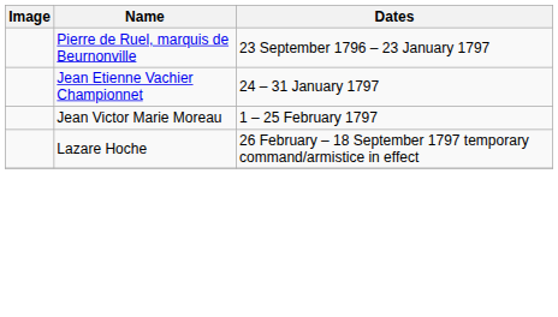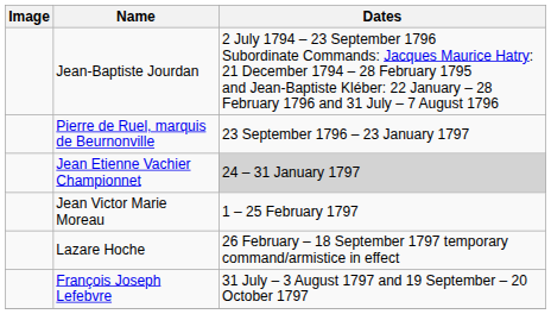+ row: Jean-Baptiste Jourdan | 2 July 1794 – 23 September 1796 Subordinate Commands: Jacques Maurice Hatry: 21 December 1794 – 28 February 1795 and Jean-Baptiste Kléber: 22 January – 28 February 1796 and 31 July – 7 August 1796
Jean Etienne Vachier Championnet | Dates: no background -> lightgrey background
+ row: François Joseph Lefebvre | 31 July – 3 August 1797 and 19 September – 20 October 1797
